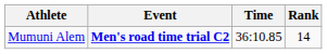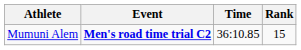Mumuni Alem | Rank: 14 -> 15
